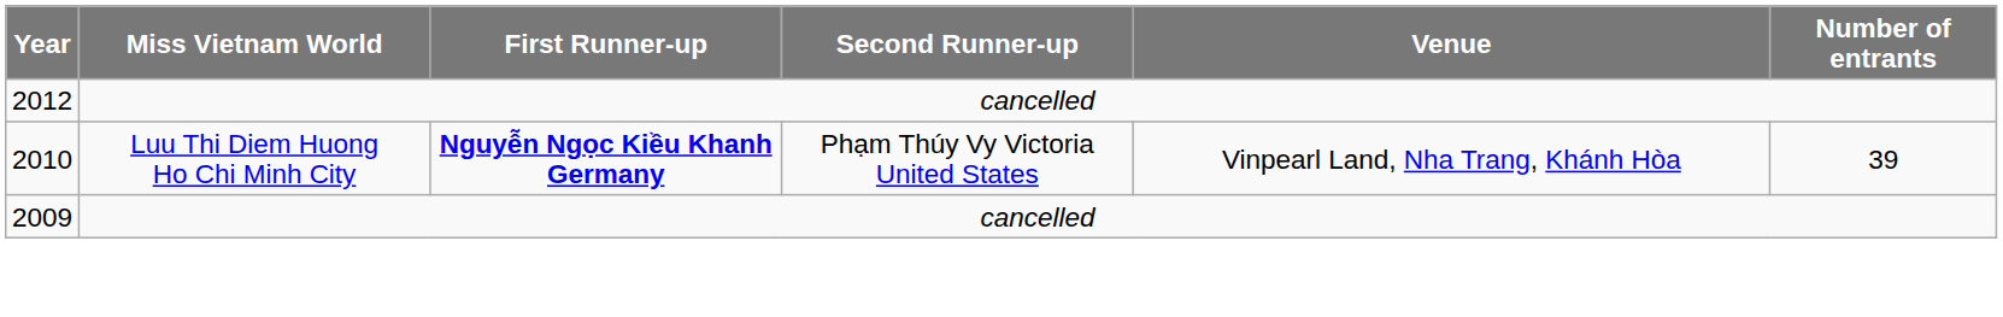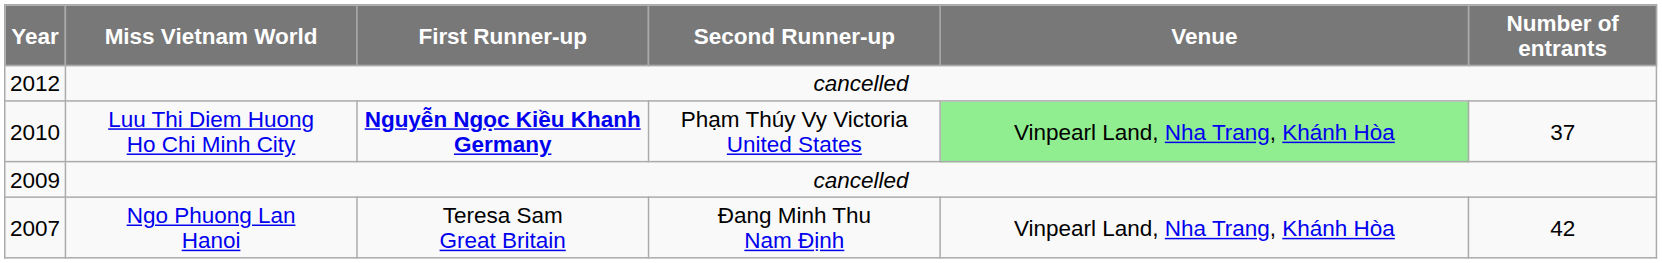2010 | Venue: no background -> lightgreen background
2010 | Number of entrants: 39 -> 37
+ row: 2007 | Ngo Phuong Lan Hanoi | Teresa Sam Great Britain | Đang Minh Thu Nam Định | Vinpearl Land, Nha Trang, Khánh Hòa | 42
